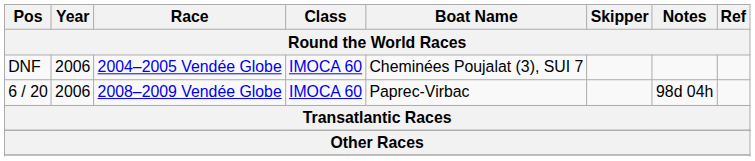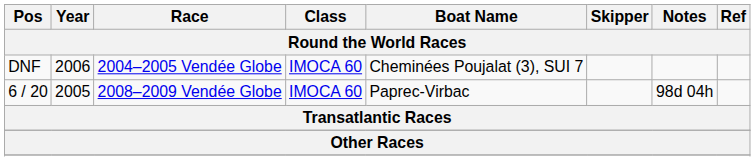6 / 20 | Year: 2006 -> 2005
